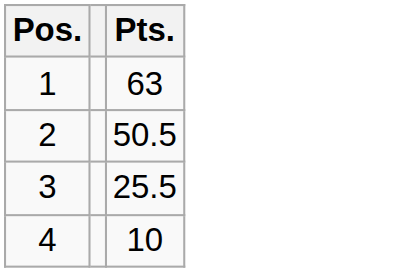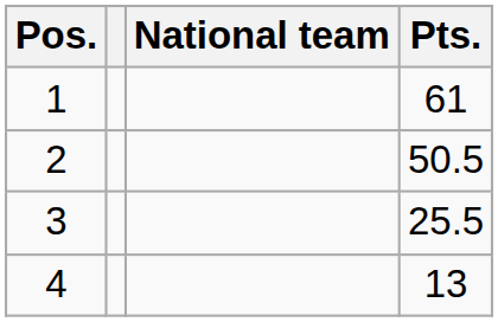+ column: National team
1 | Pts.: 63 -> 61
4 | Pts.: 10 -> 13
